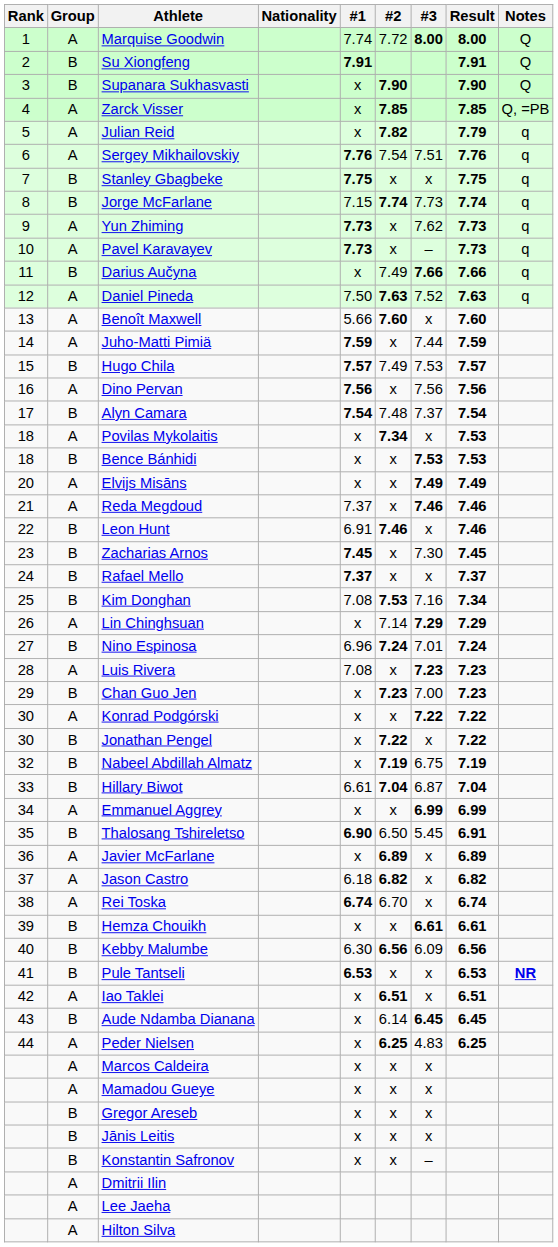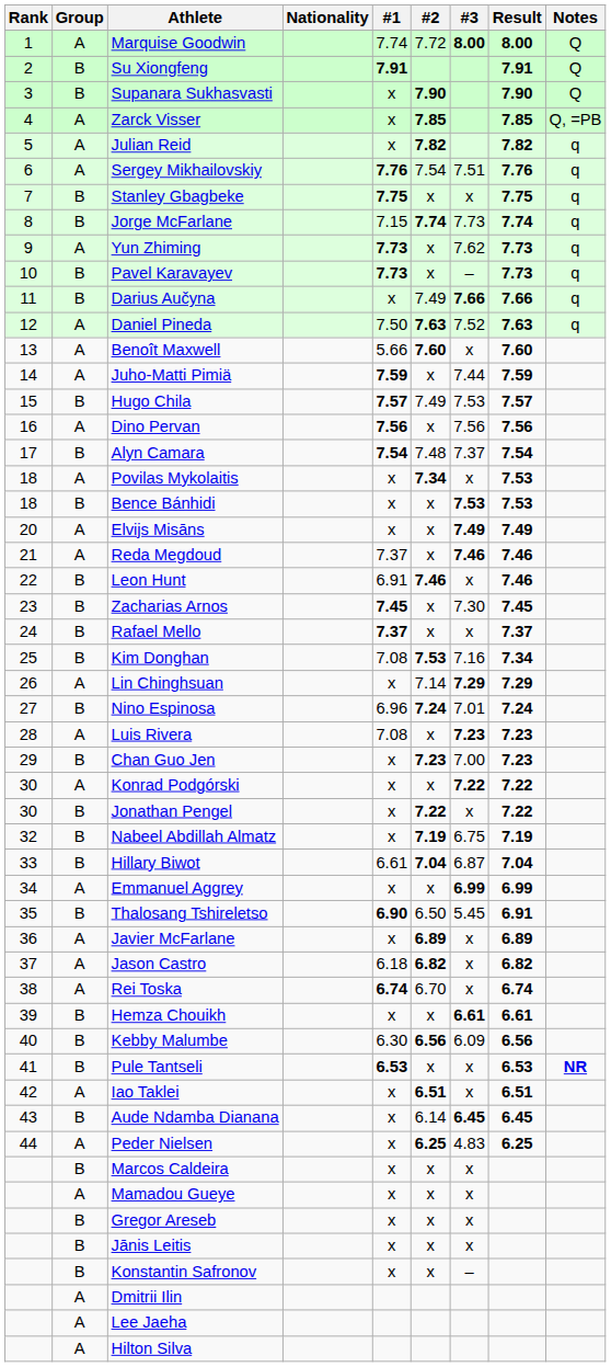Julian Reid | Result: 7.79 -> 7.82
Pavel Karavayev | Group: A -> B
Marcos Caldeira | Group: A -> B
